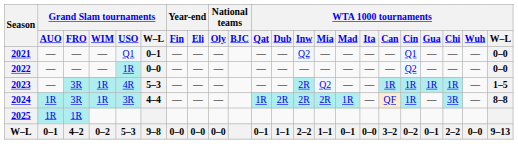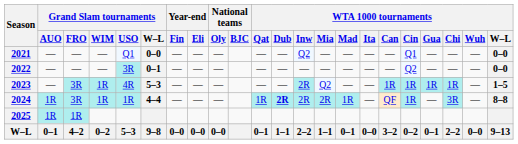2021 | Grand Slam tournaments / W–L: 0–1 -> 0–0
2022 | Grand Slam tournaments / USO: 1R -> 3R
2022 | Grand Slam tournaments / W–L: 0–0 -> 0–1
2024 | Grand Slam tournaments / USO: 3R -> 1R
2024 | WTA 1000 tournaments / Dub: normal -> bold
